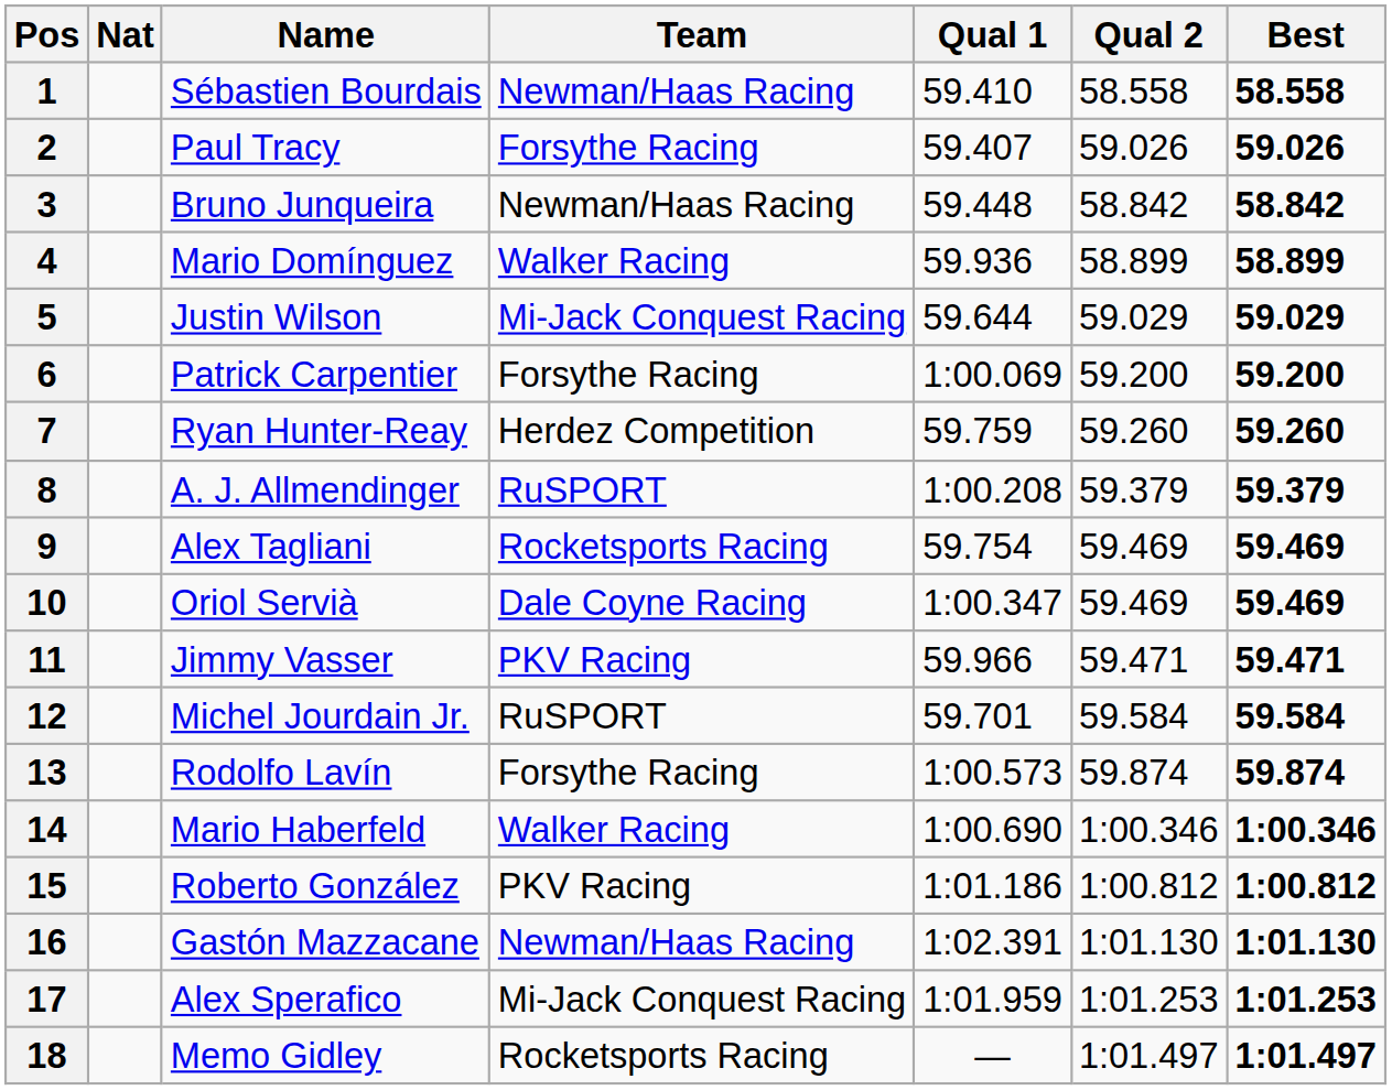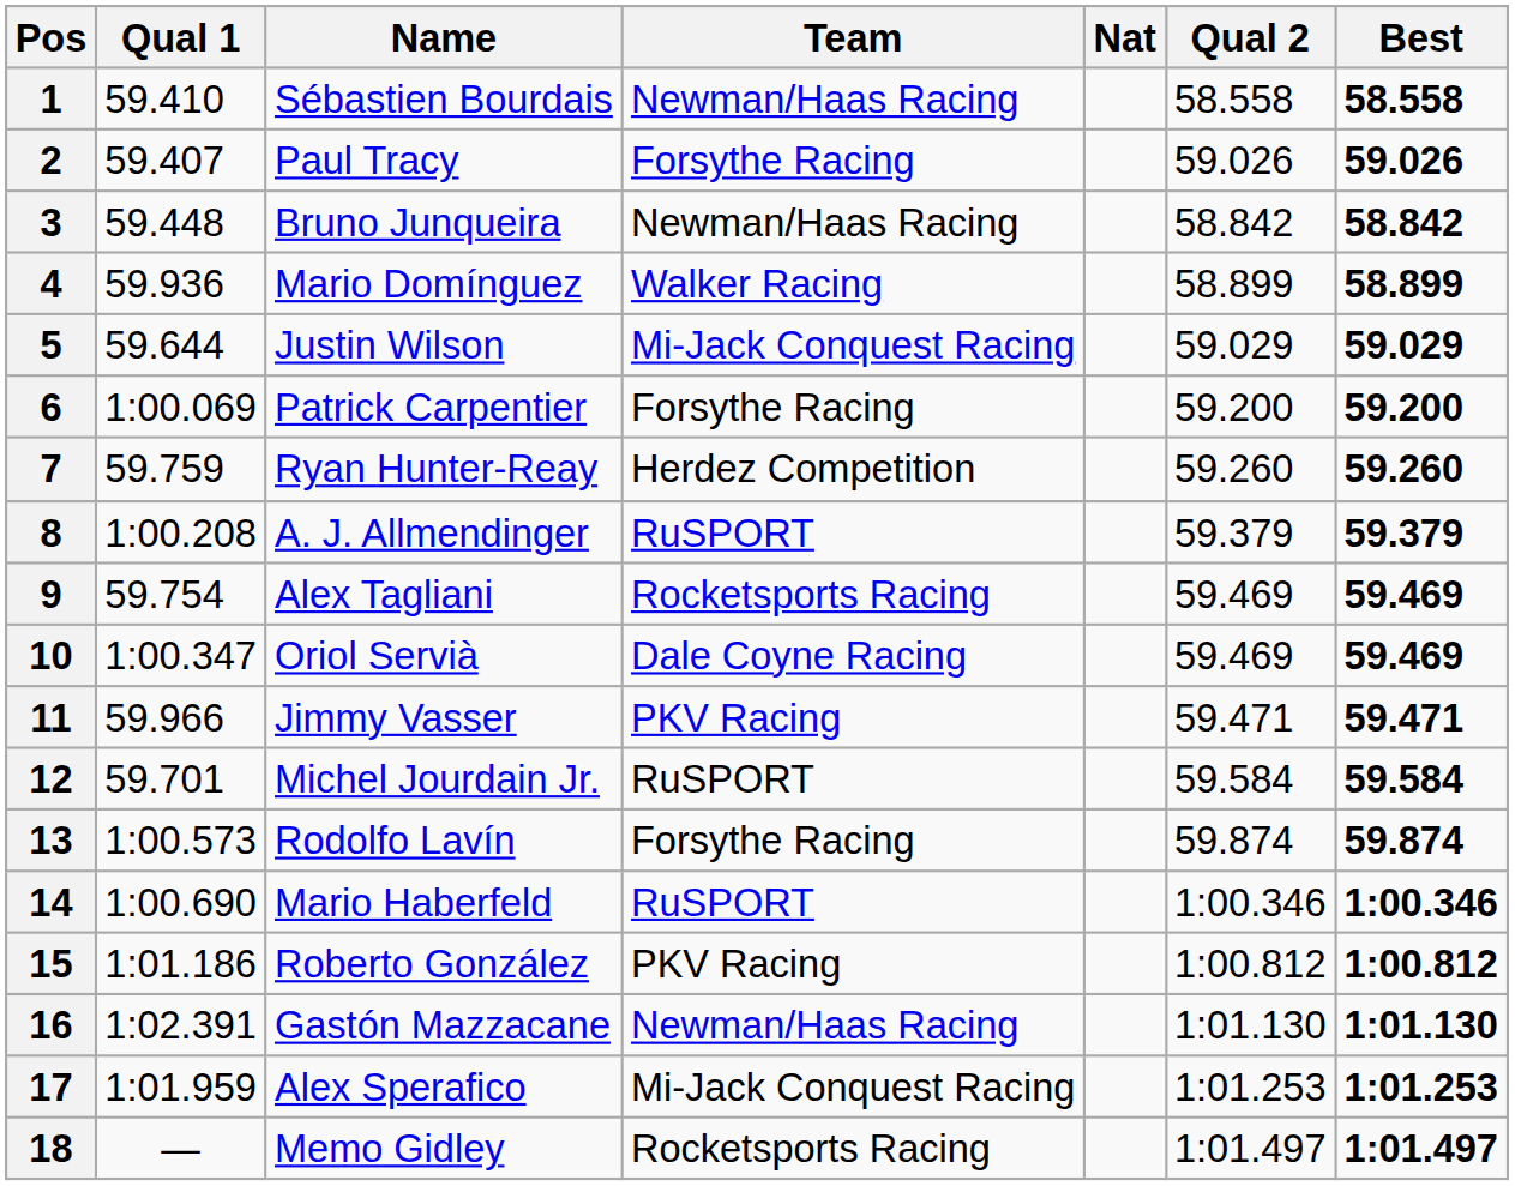columns swapped: Nat <-> Qual 1
14 | Team: Walker Racing -> RuSPORT
